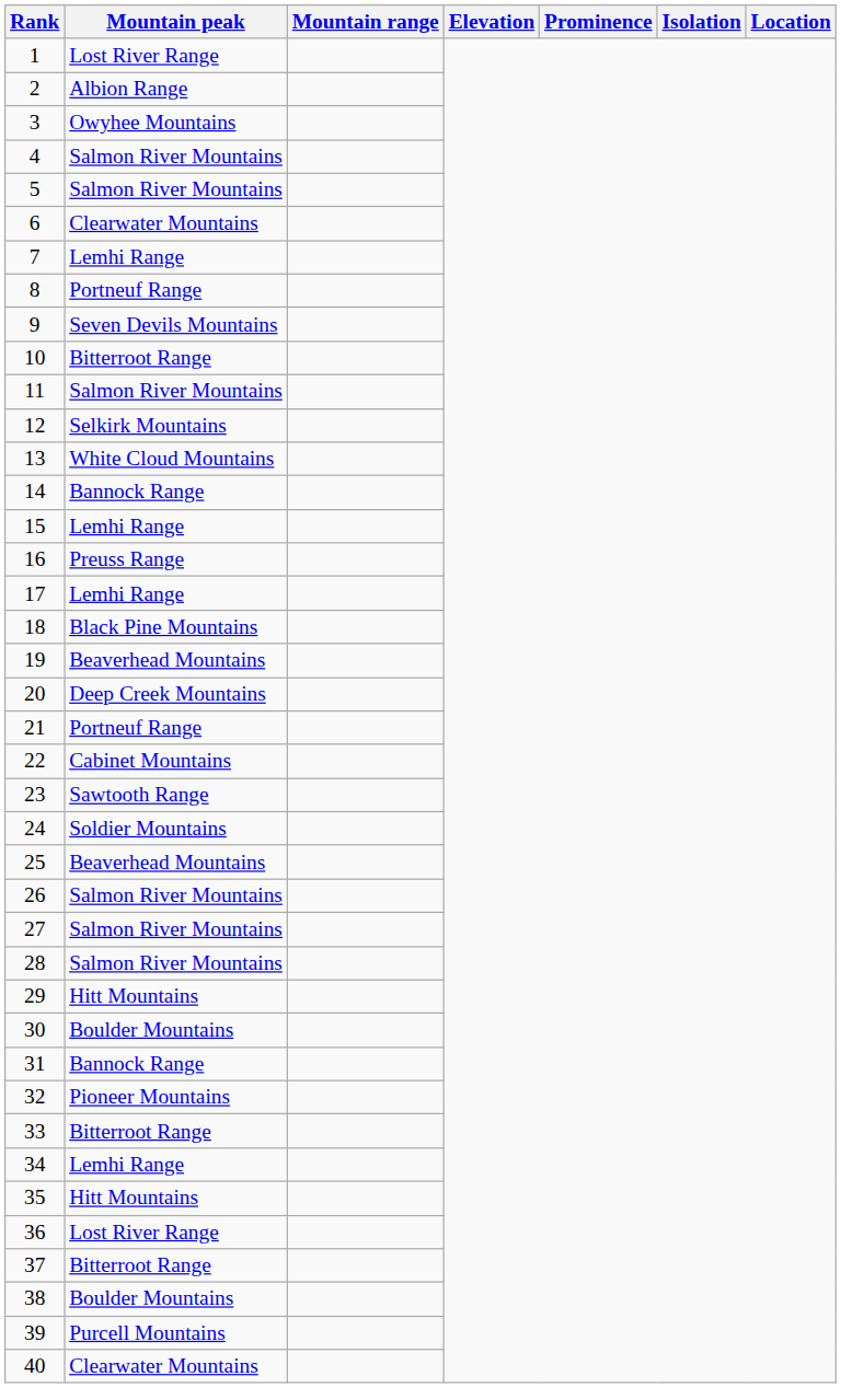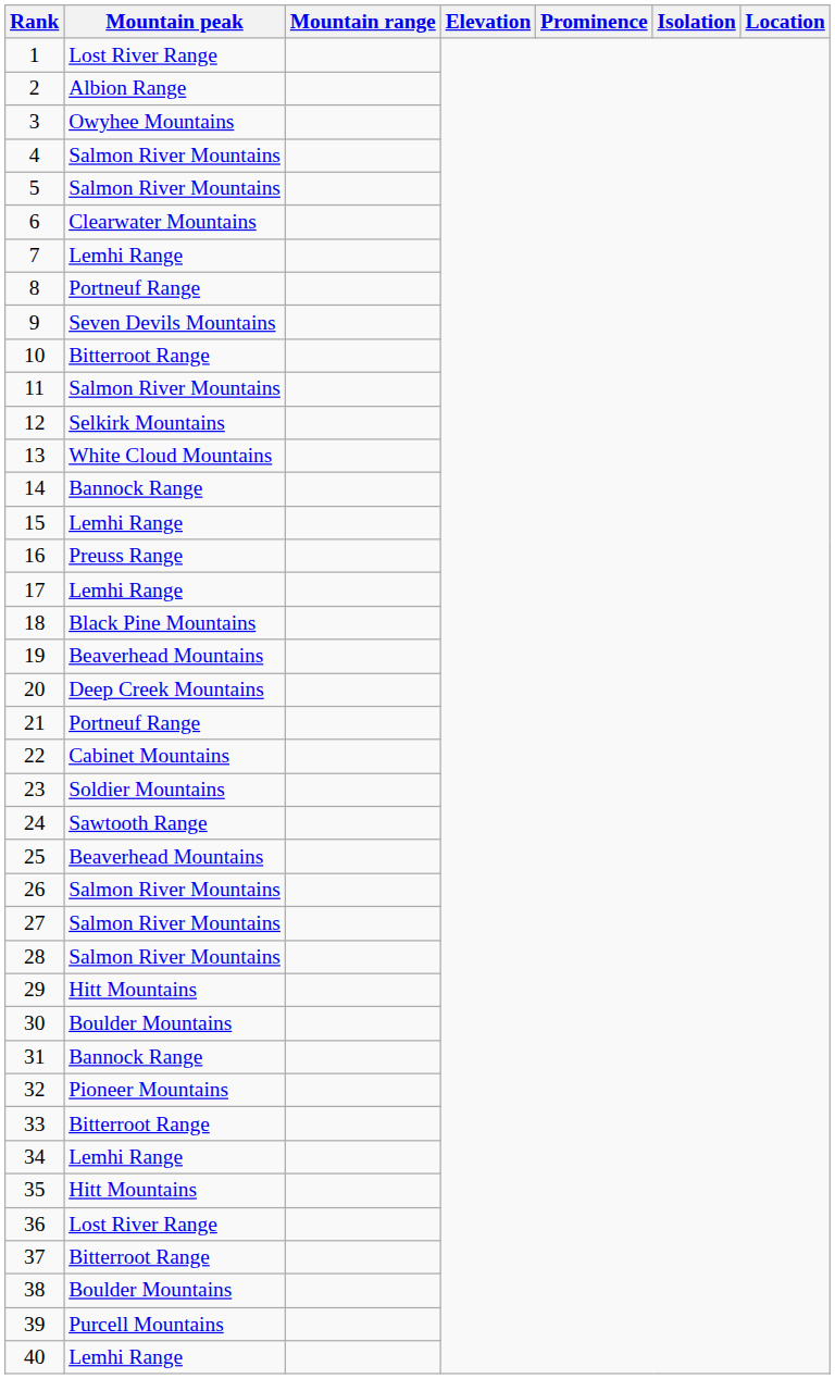23 | Mountain peak: Sawtooth Range -> Soldier Mountains
24 | Mountain peak: Soldier Mountains -> Sawtooth Range
40 | Mountain peak: Clearwater Mountains -> Lemhi Range
